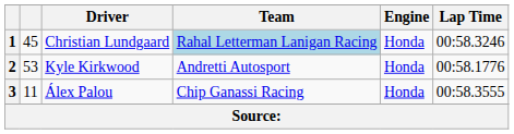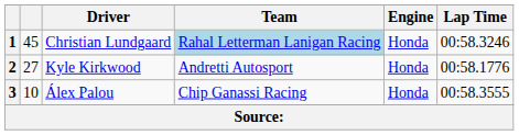2 | column 2: 53 -> 27
3 | column 2: 11 -> 10
